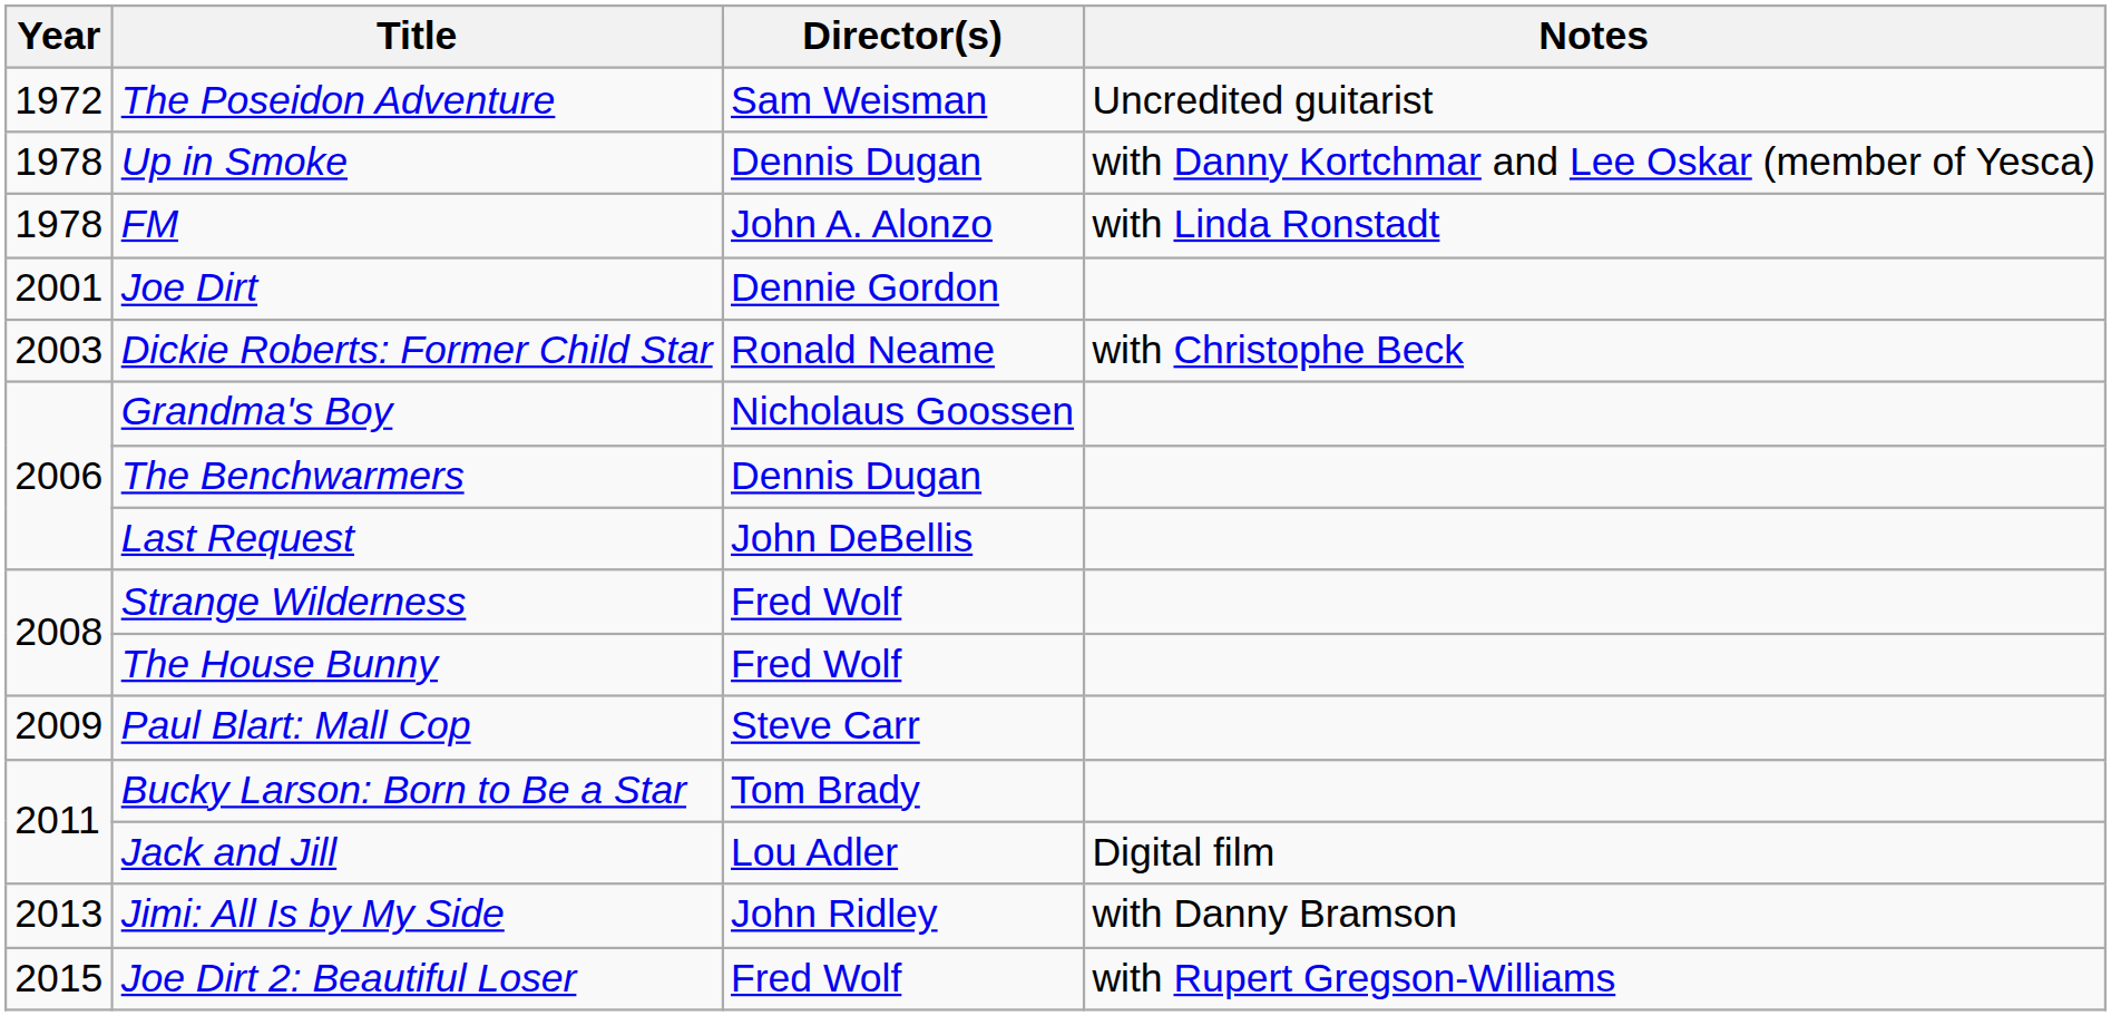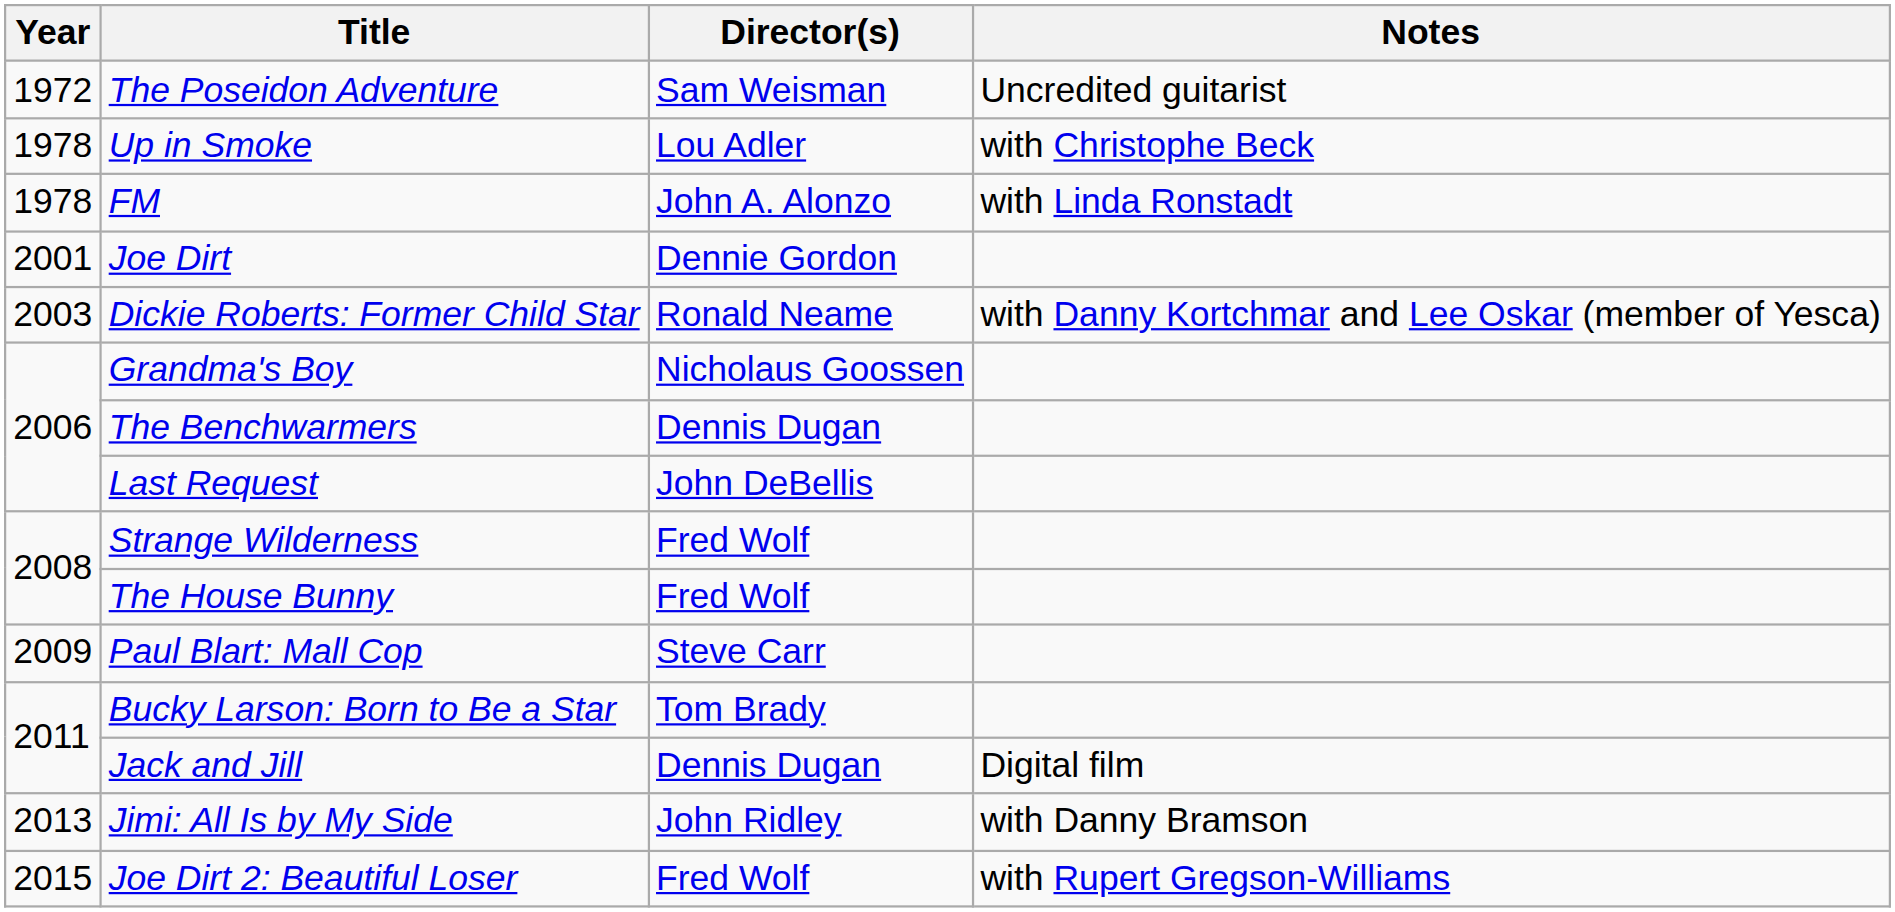Up in Smoke | Director(s): Dennis Dugan -> Lou Adler
Up in Smoke | Notes: with Danny Kortchmar and Lee Oskar (member of Yesca) -> with Christophe Beck
Dickie Roberts: Former Child Star | Notes: with Christophe Beck -> with Danny Kortchmar and Lee Oskar (member of Yesca)
Jack and Jill | Director(s): Lou Adler -> Dennis Dugan
